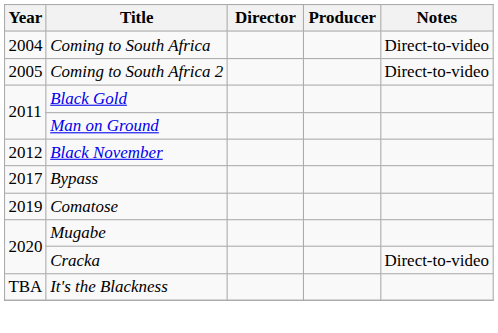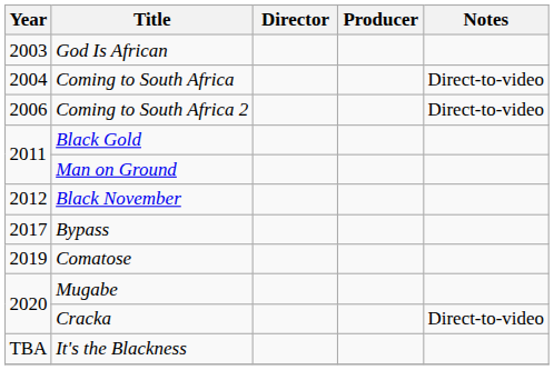+ row: 2003 | God Is African
Coming to South Africa 2 | Year: 2005 -> 2006
